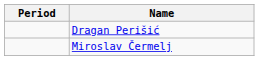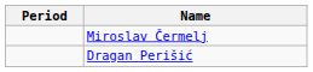rows swapped: Miroslav Čermelj <-> Dragan Perišić
